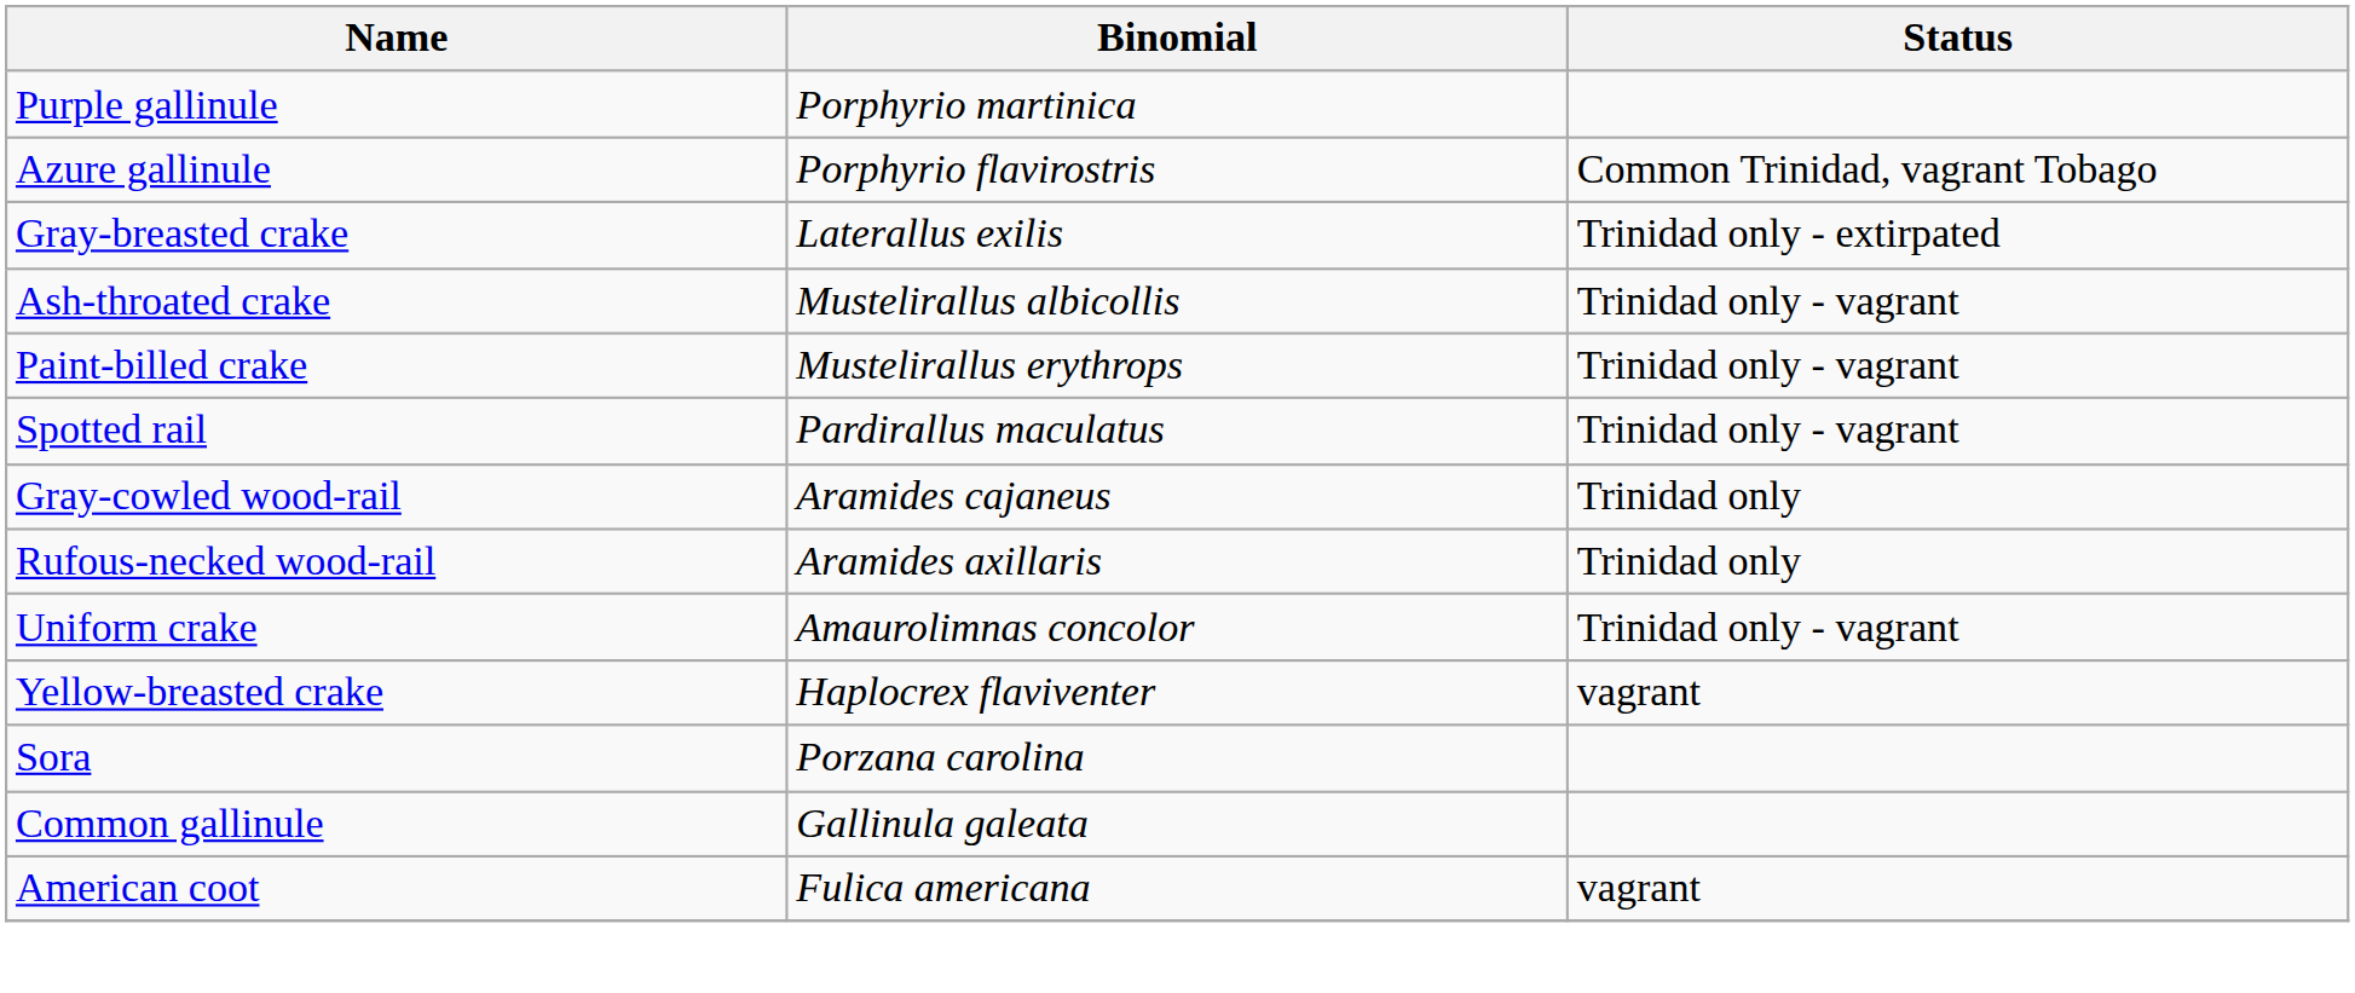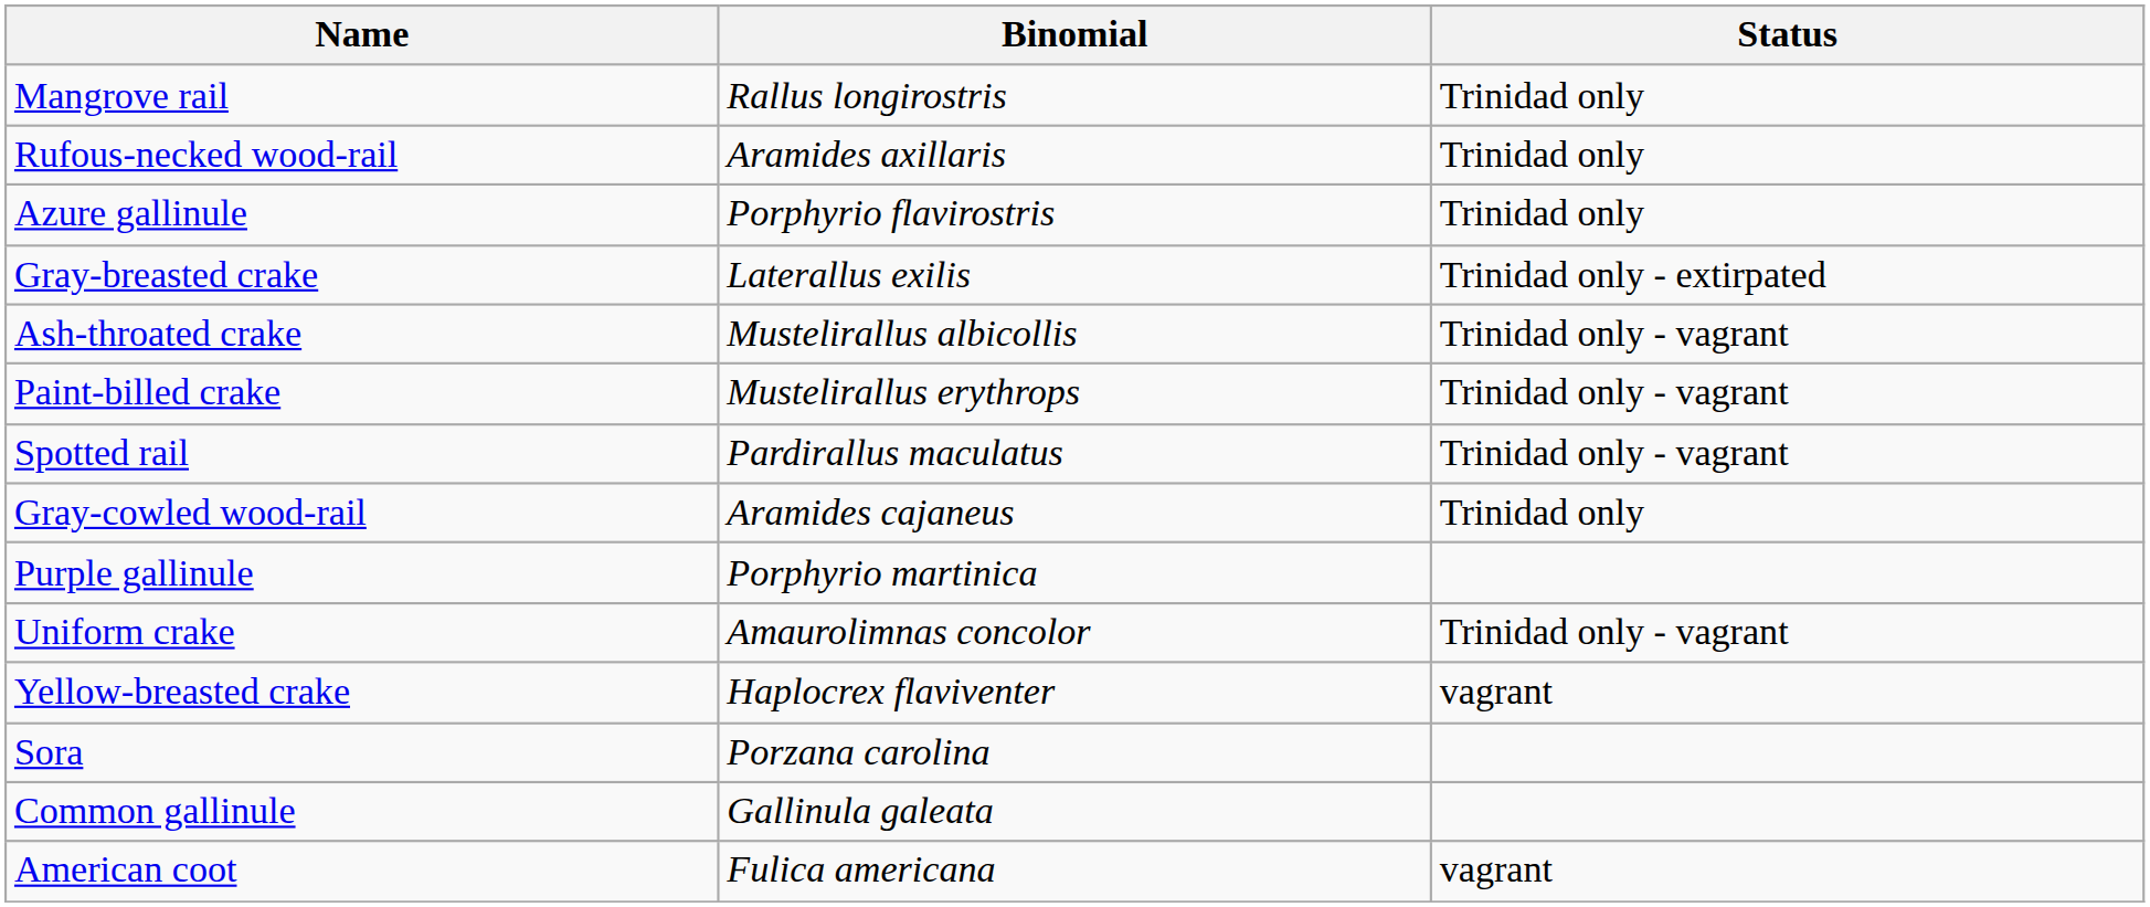+ row: Mangrove rail | Rallus longirostris | Trinidad only
rows swapped: Purple gallinule <-> Rufous-necked wood-rail
Azure gallinule | Status: Common Trinidad, vagrant Tobago -> Trinidad only
